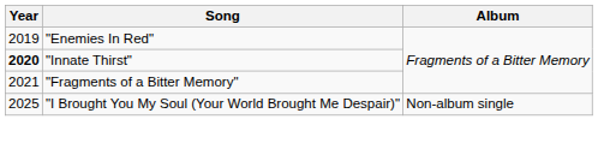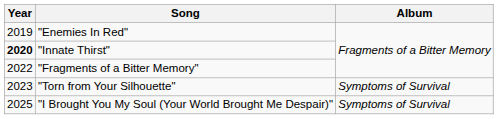"Fragments of a Bitter Memory" | Year: 2021 -> 2022
+ row: 2023 | "Torn from Your Silhouette" | Symptoms of Survival
"I Brought You My Soul (Your World Brought Me Despair)" | Album: Non-album single -> Symptoms of Survival
